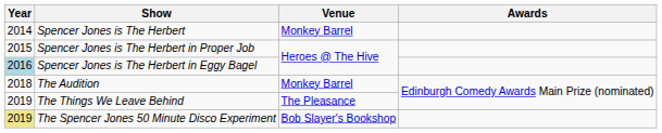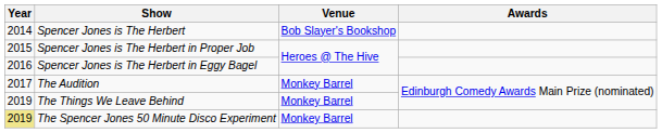Spencer Jones is The Herbert | Venue: Monkey Barrel -> Bob Slayer's Bookshop
Spencer Jones is The Herbert in Eggy Bagel | Year: lightblue background -> no background
The Audition | Year: 2018 -> 2017
The Things We Leave Behind | Venue: The Pleasance -> Monkey Barrel
The Spencer Jones 50 Minute Disco Experiment | Venue: Bob Slayer's Bookshop -> Monkey Barrel
